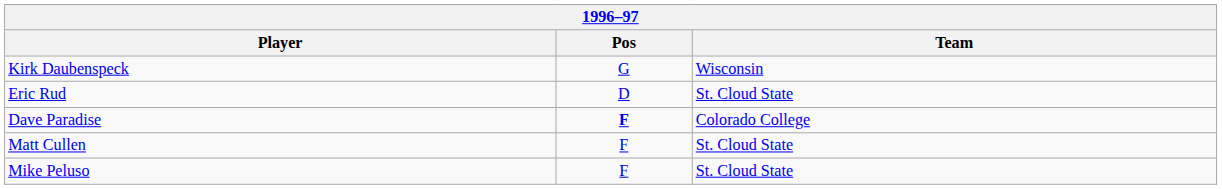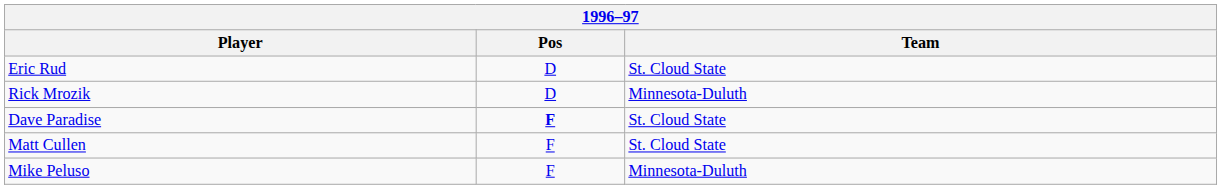- row: Kirk Daubenspeck | G | Wisconsin
+ row: Rick Mrozik | D | Minnesota-Duluth
Dave Paradise | Team: Colorado College -> St. Cloud State
Mike Peluso | Team: St. Cloud State -> Minnesota-Duluth
